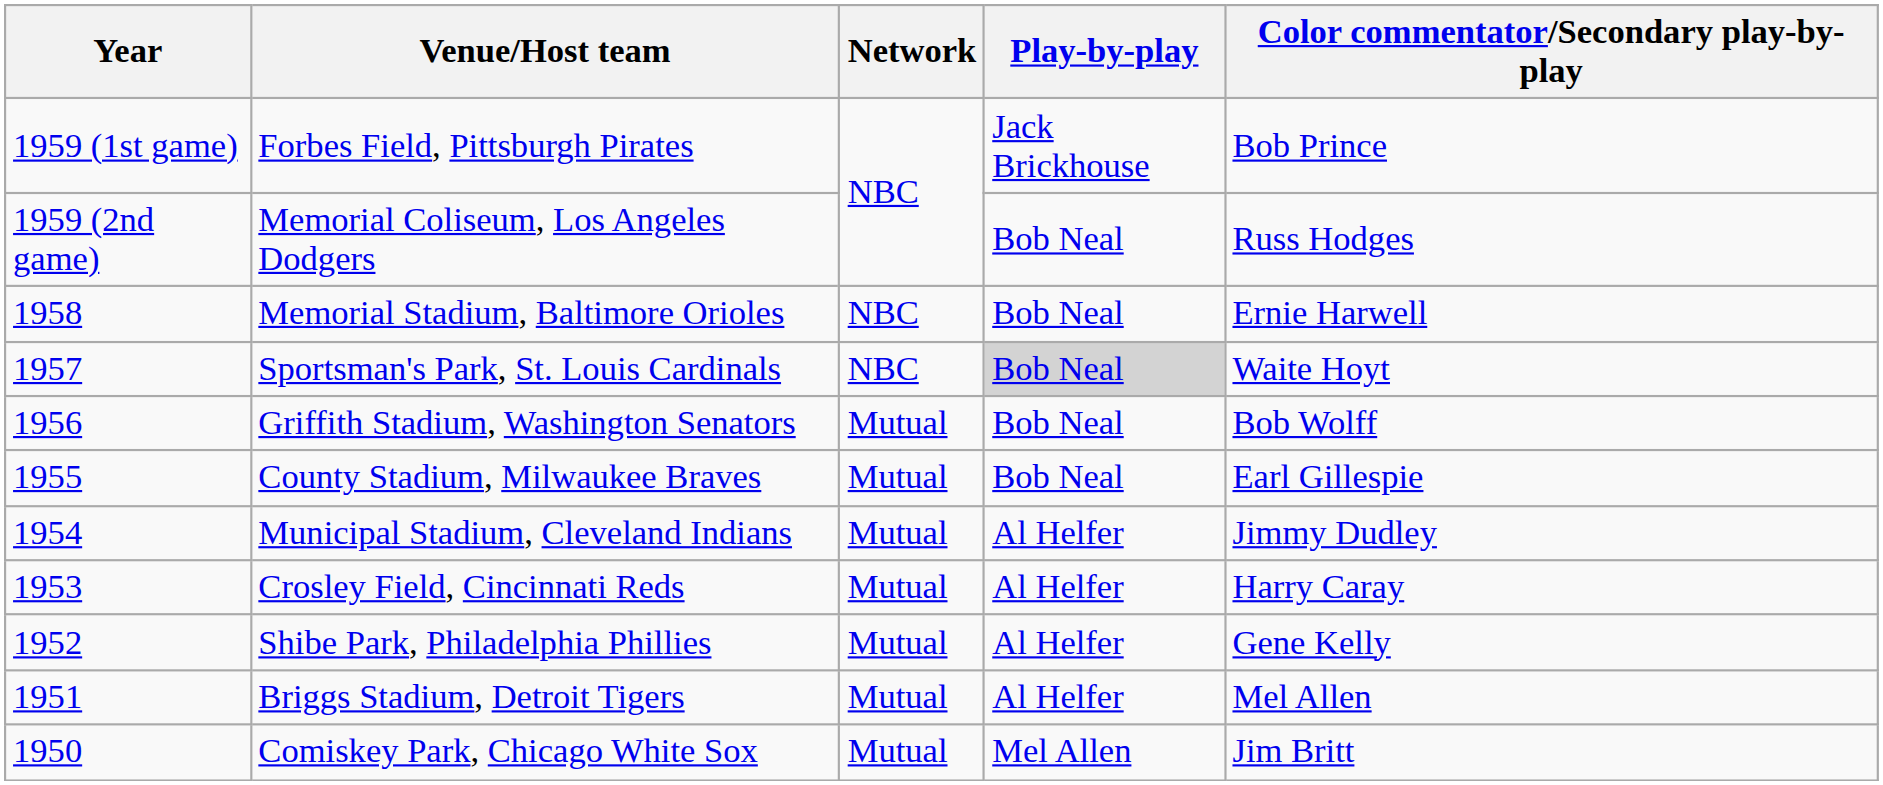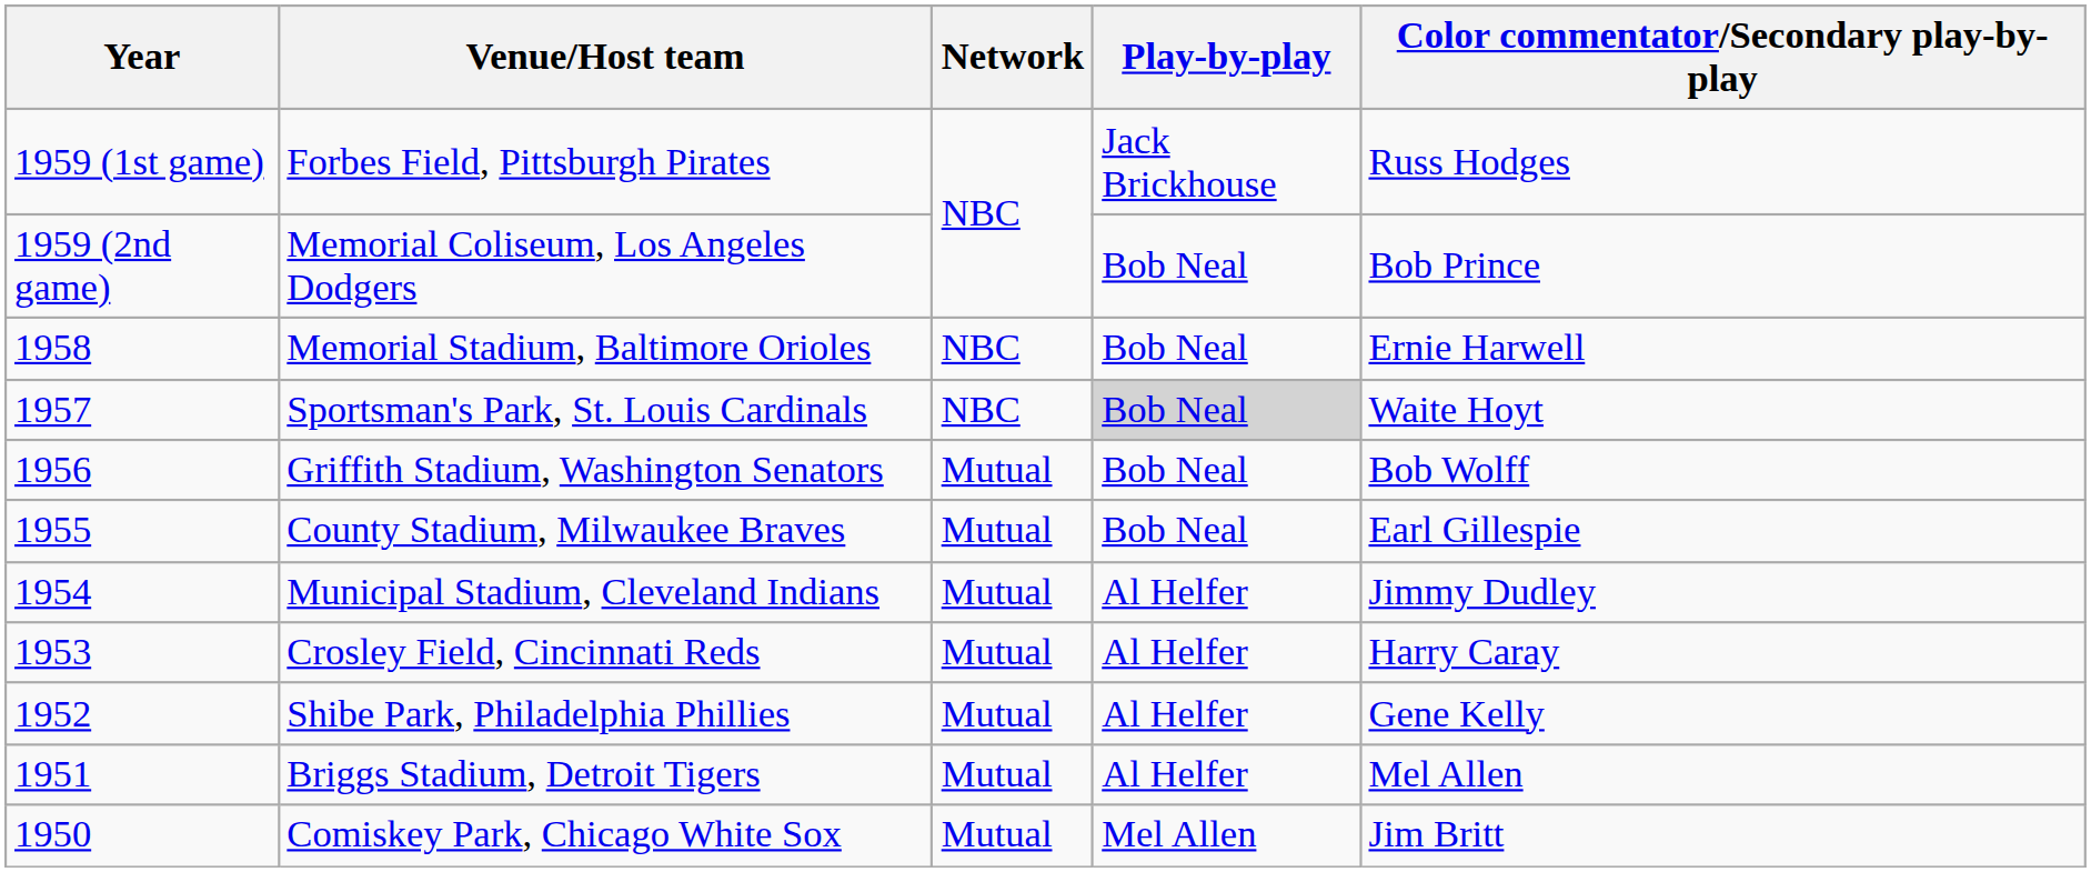Forbes Field, Pittsburgh Pirates | Color commentator/Secondary play-by-play: Bob Prince -> Russ Hodges
Memorial Coliseum, Los Angeles Dodgers | Color commentator/Secondary play-by-play: Russ Hodges -> Bob Prince
